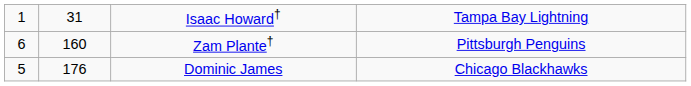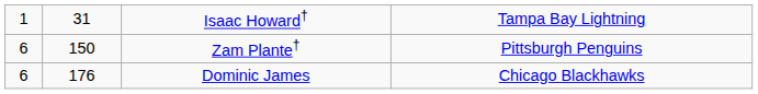Zam Plante† | column 2: 160 -> 150
Dominic James | column 1: 5 -> 6
